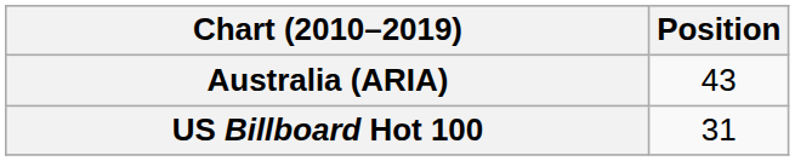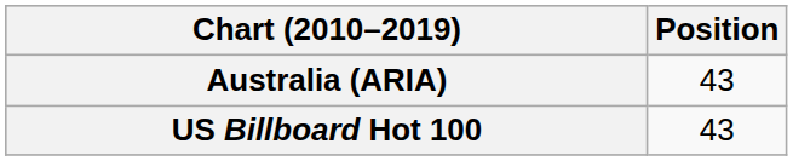US Billboard Hot 100 | Position: 31 -> 43
